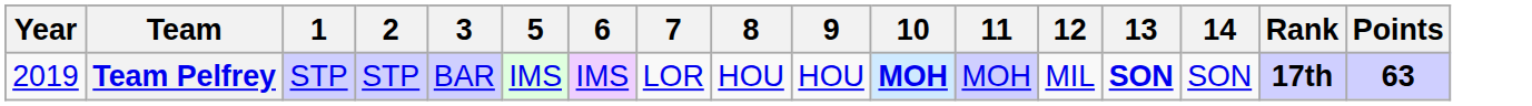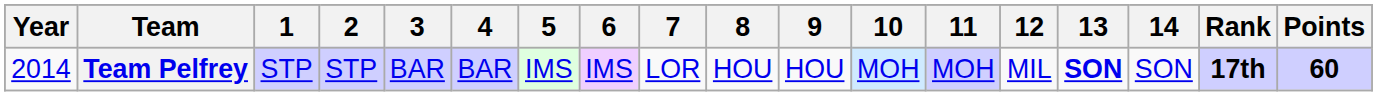+ column: 4 | BAR
Team Pelfrey | Year: 2019 -> 2014
Team Pelfrey | 10: bold -> normal
Team Pelfrey | Points: 63 -> 60
